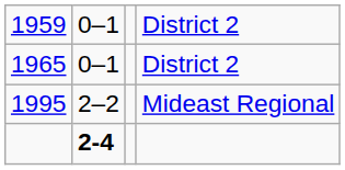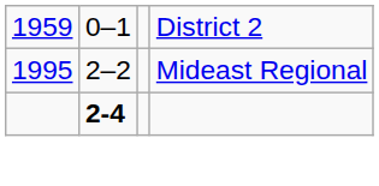- row: 1965 | 0–1 | District 2
